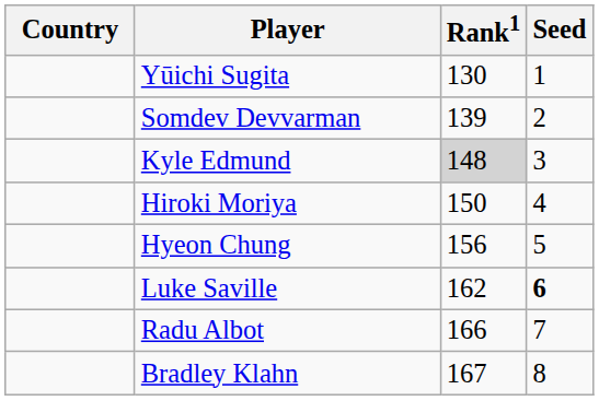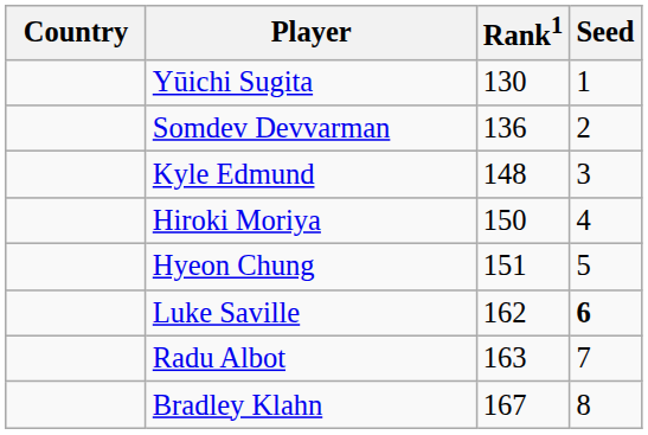Somdev Devvarman | Rank1: 139 -> 136
Kyle Edmund | Rank1: lightgrey background -> no background
Hyeon Chung | Rank1: 156 -> 151
Radu Albot | Rank1: 166 -> 163
